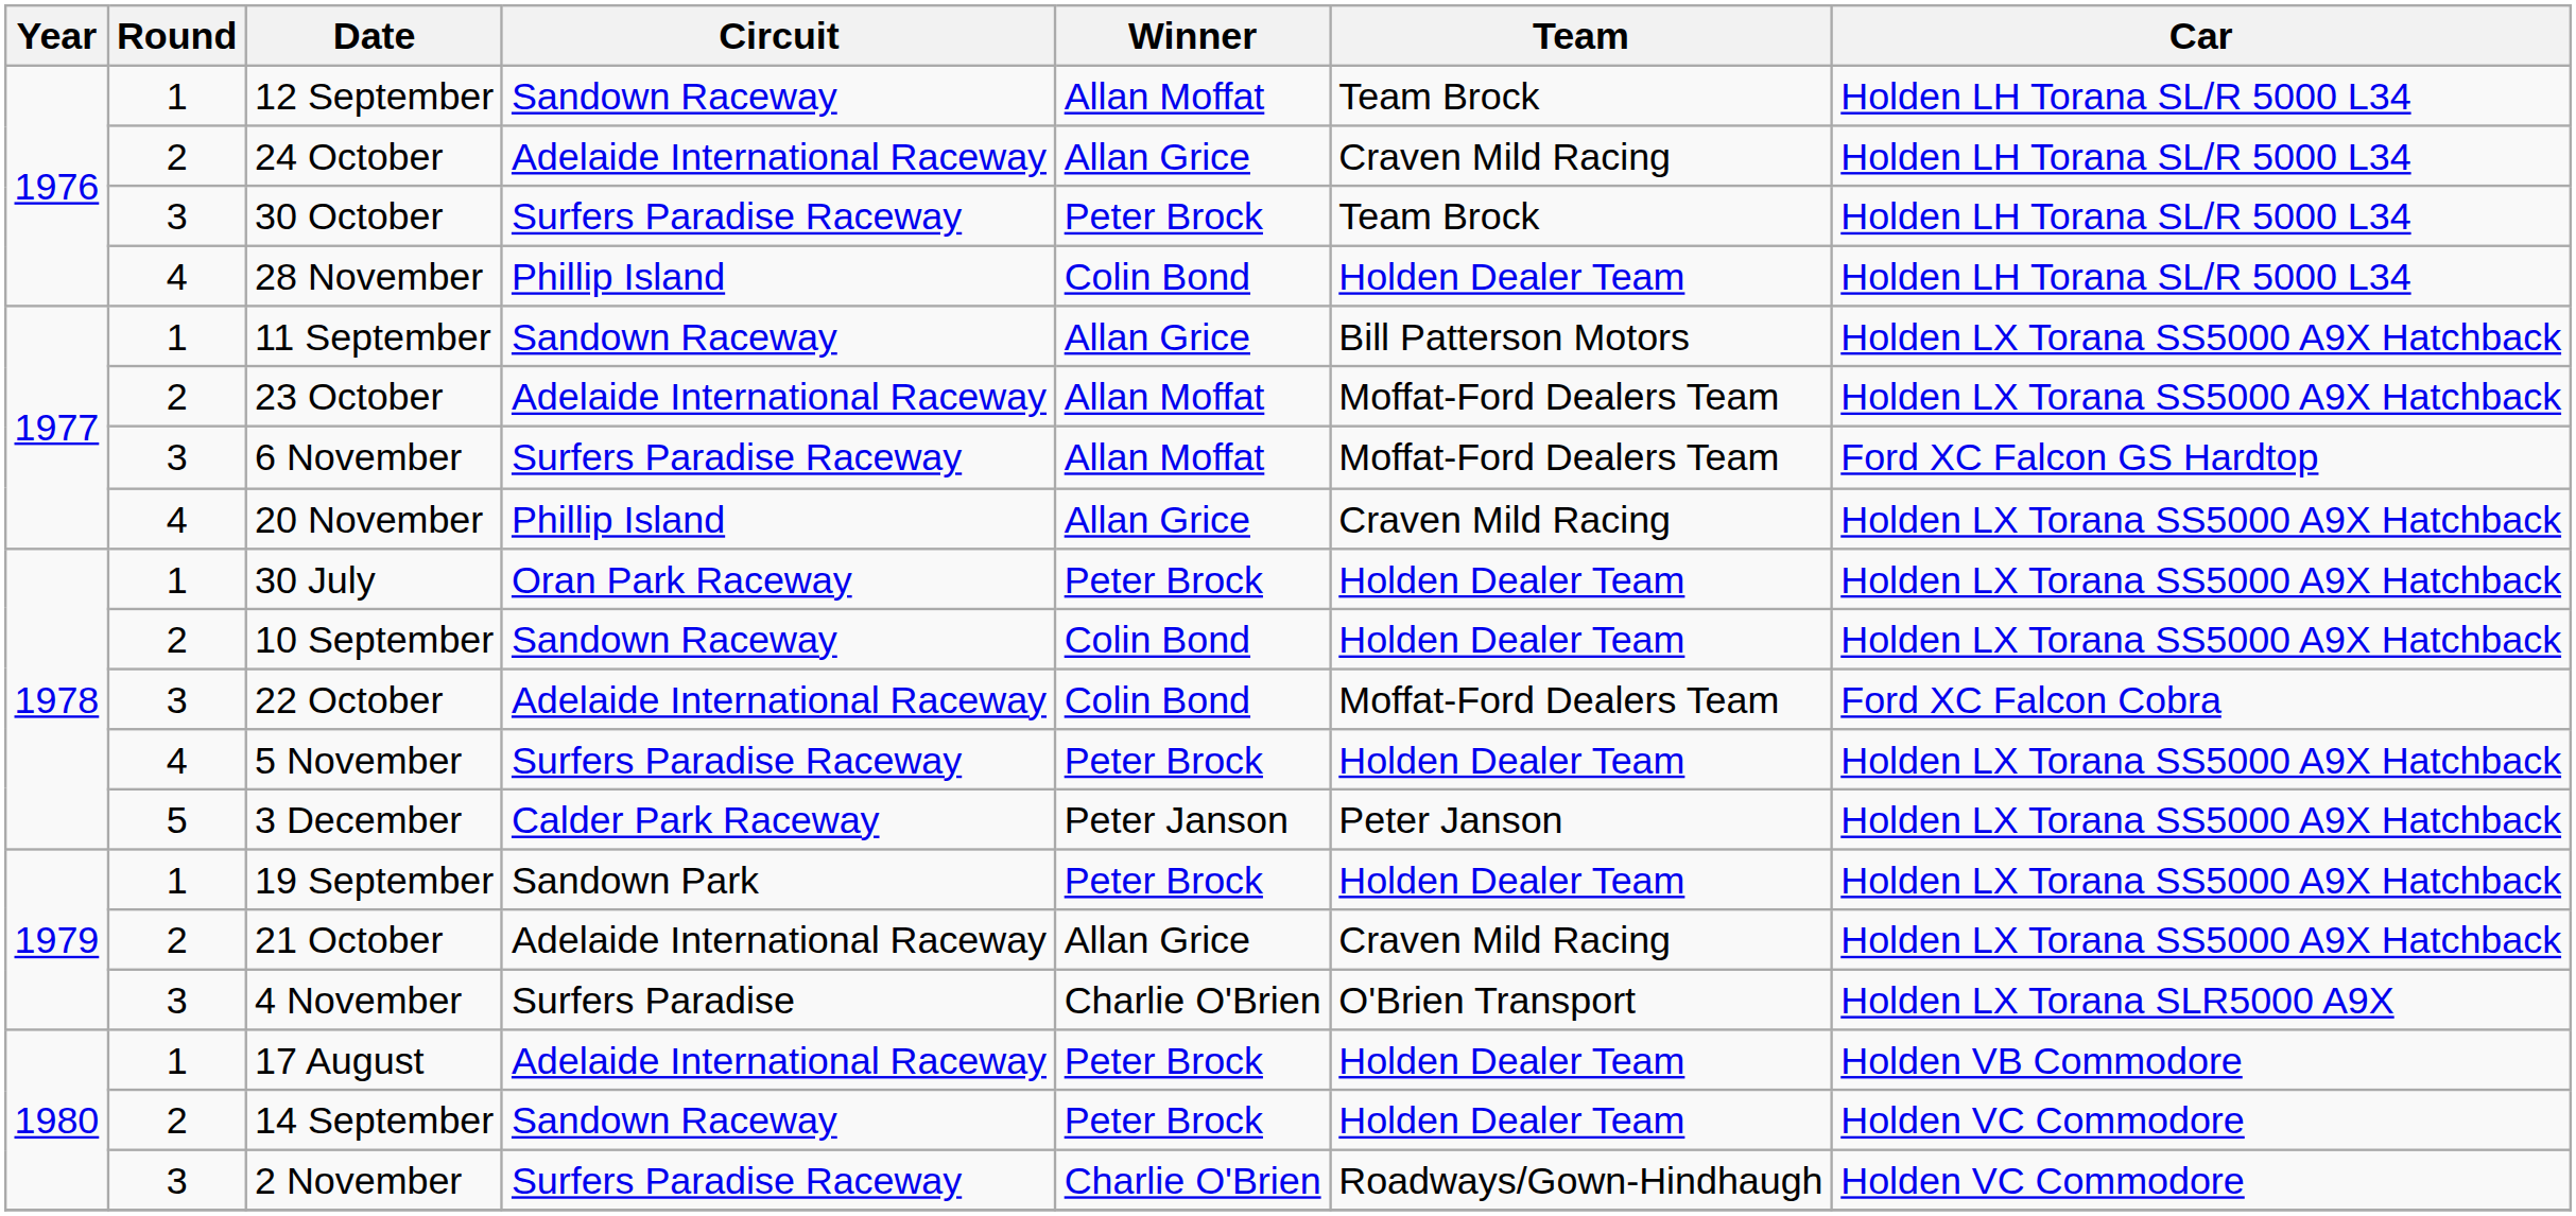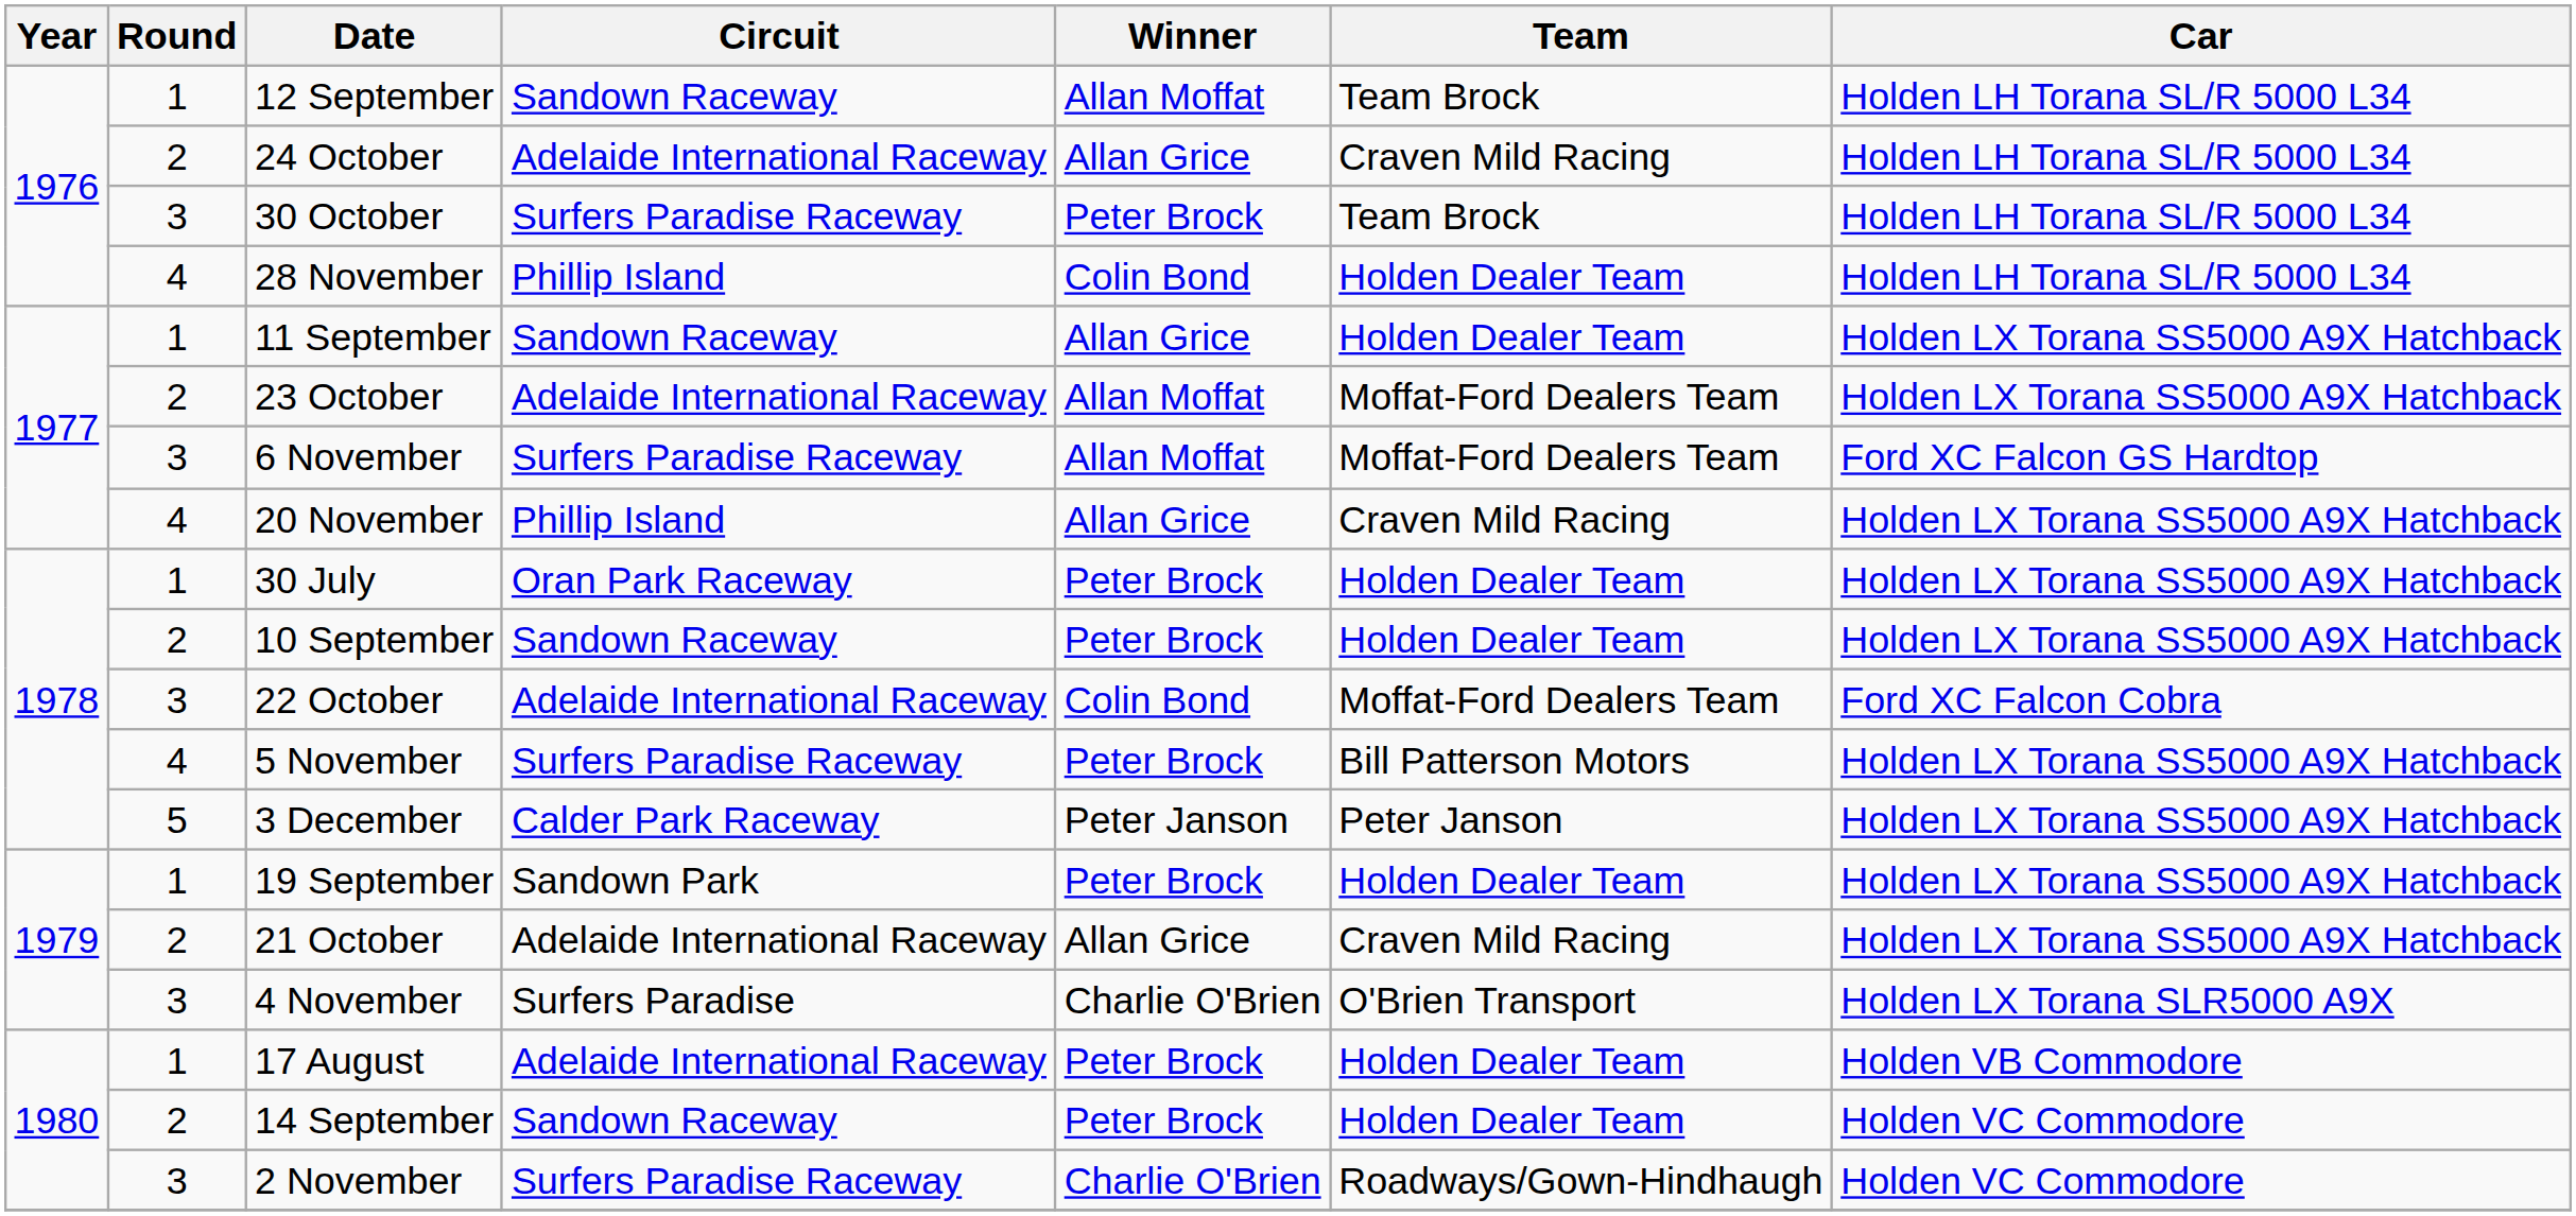11 September | Team: Bill Patterson Motors -> Holden Dealer Team
10 September | Winner: Colin Bond -> Peter Brock
5 November | Team: Holden Dealer Team -> Bill Patterson Motors
